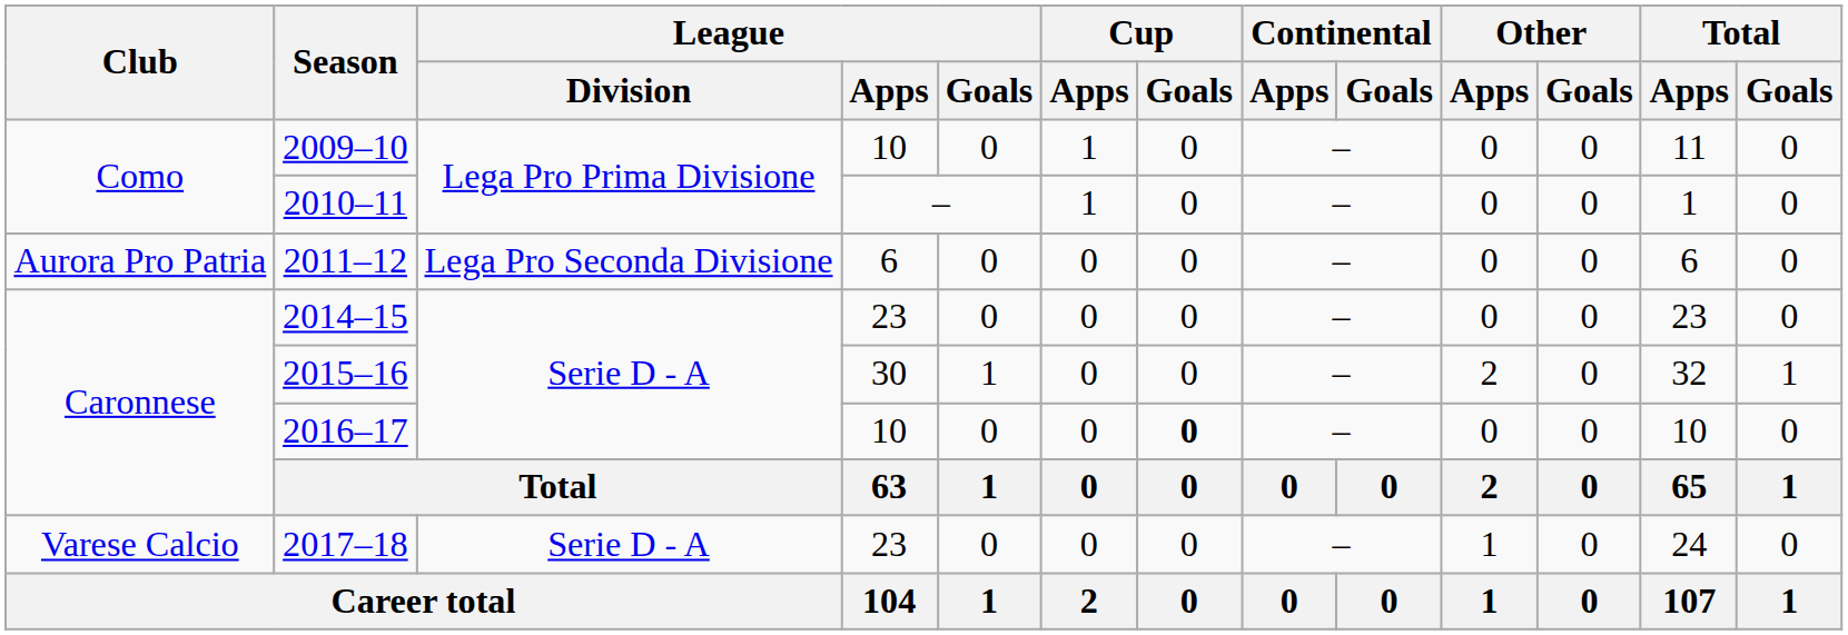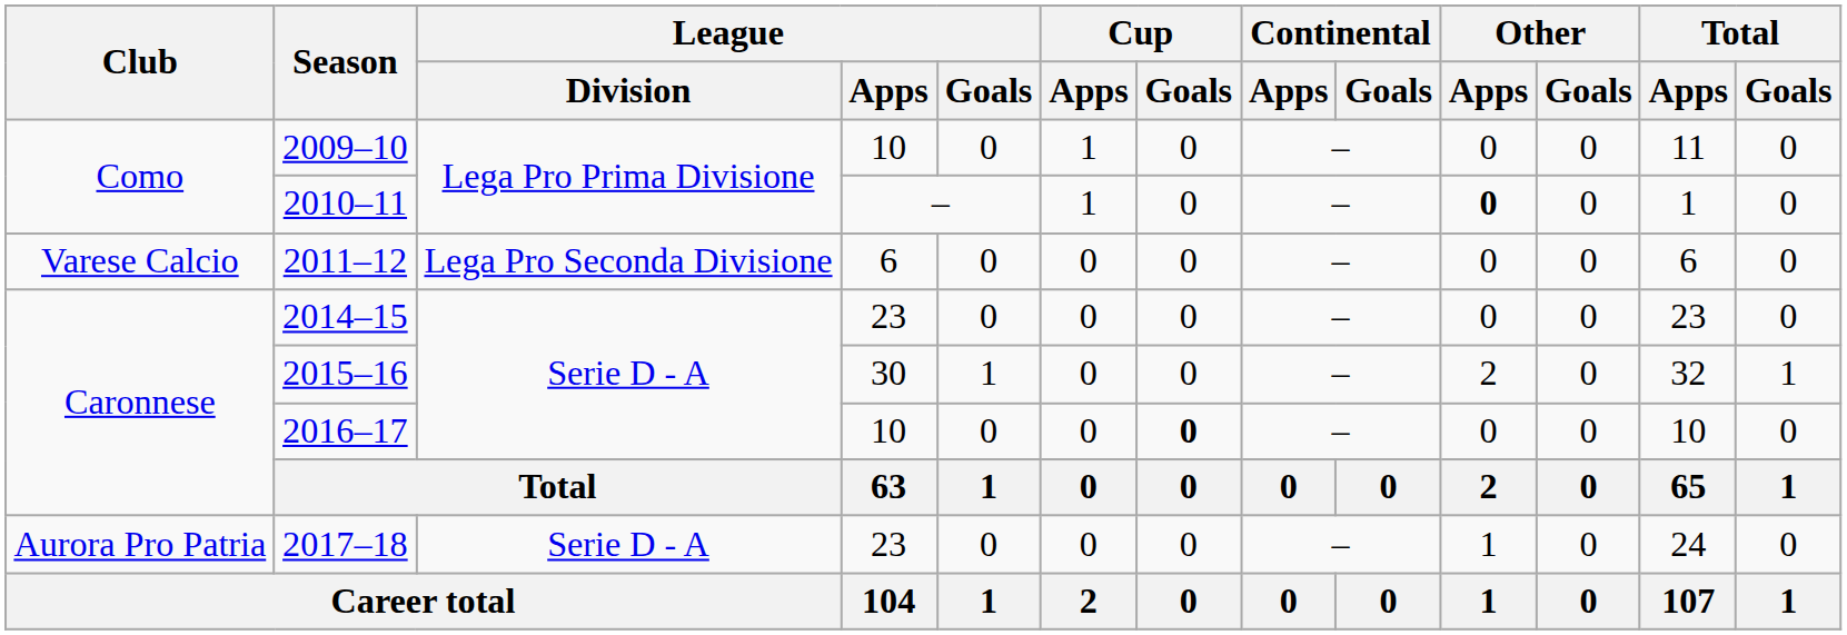2010–11 | Other / Apps: normal -> bold
2011–12 | Club: Aurora Pro Patria -> Varese Calcio
2017–18 | Club: Varese Calcio -> Aurora Pro Patria
